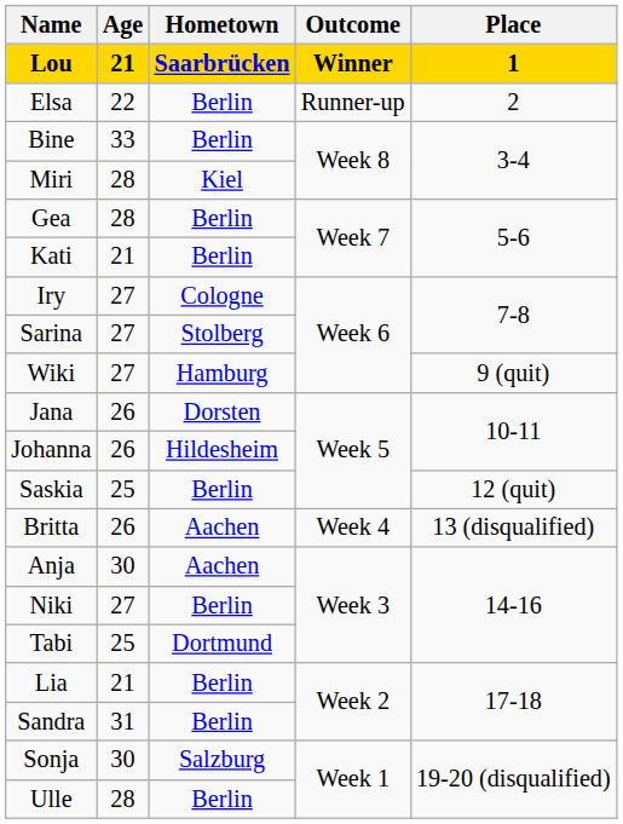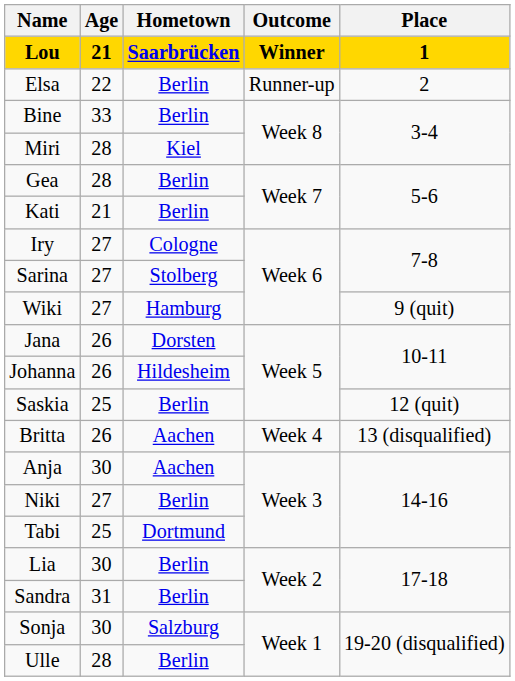Lia | Age: 21 -> 30
